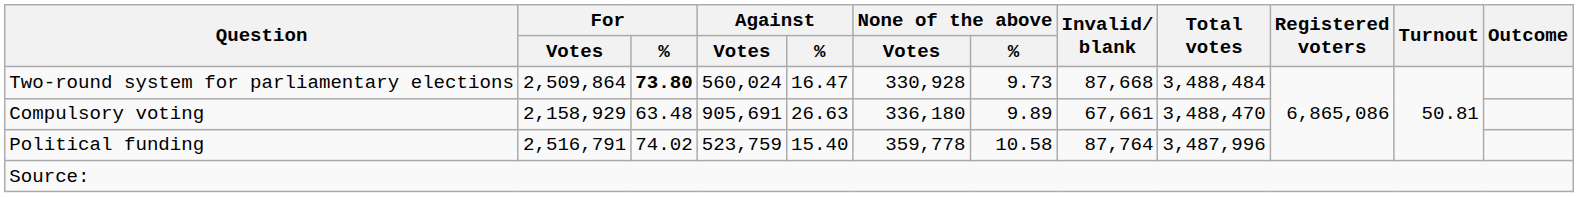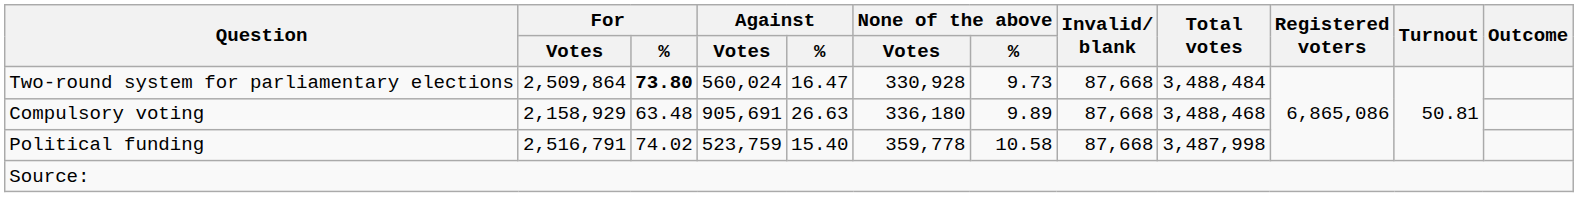Compulsory voting | Invalid/ blank: 67,661 -> 87,668
Compulsory voting | Total votes: 3,488,470 -> 3,488,468
Political funding | Invalid/ blank: 87,764 -> 87,668
Political funding | Total votes: 3,487,996 -> 3,487,998
